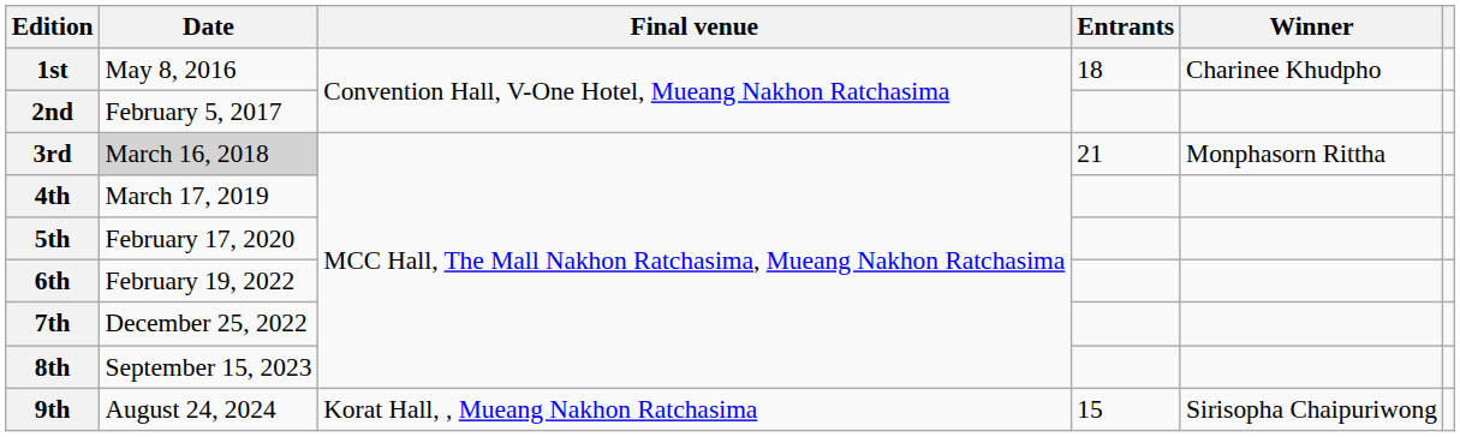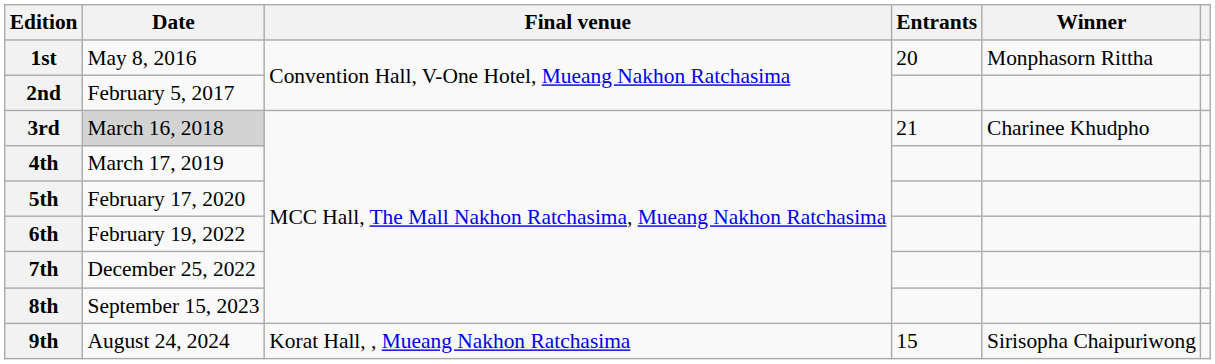1st | Entrants: 18 -> 20
1st | Winner: Charinee Khudpho -> Monphasorn Rittha
3rd | Winner: Monphasorn Rittha -> Charinee Khudpho
